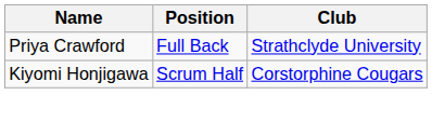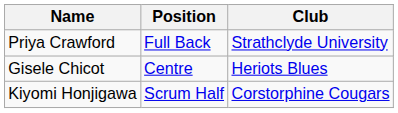+ row: Gisele Chicot | Centre | Heriots Blues
